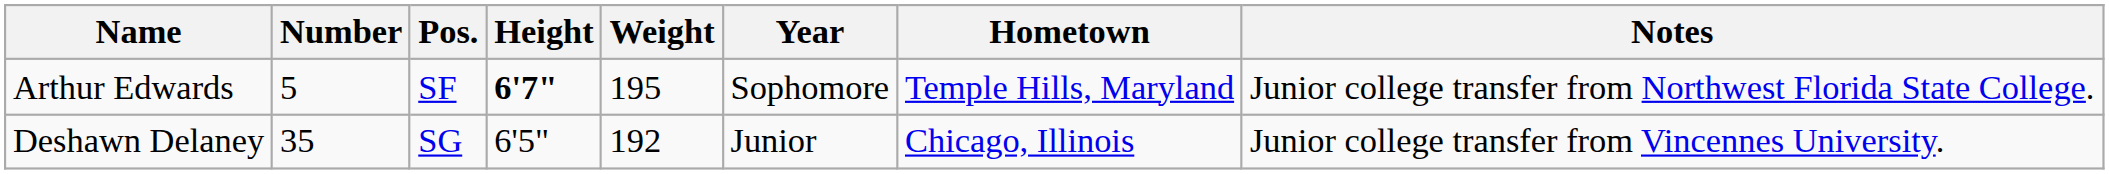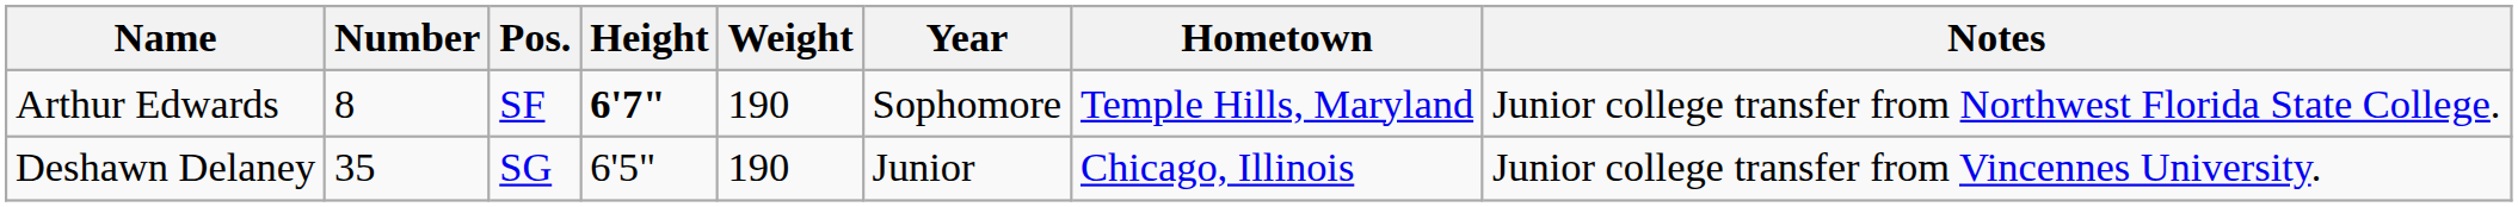Arthur Edwards | Number: 5 -> 8
Arthur Edwards | Weight: 195 -> 190
Deshawn Delaney | Weight: 192 -> 190
